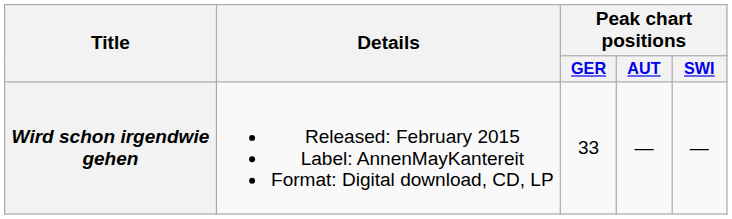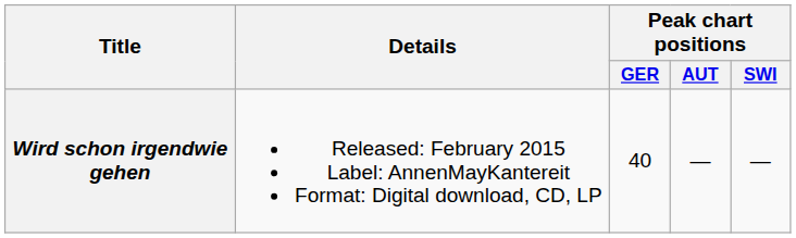Wird schon irgendwie gehen | Peak chart positions / GER: 33 -> 40
